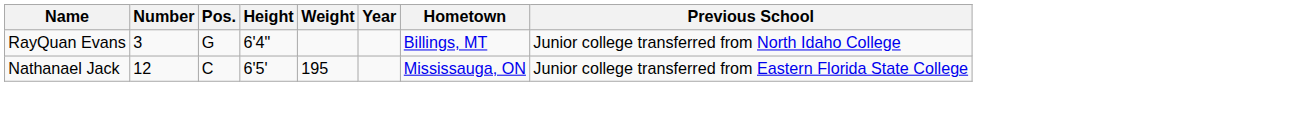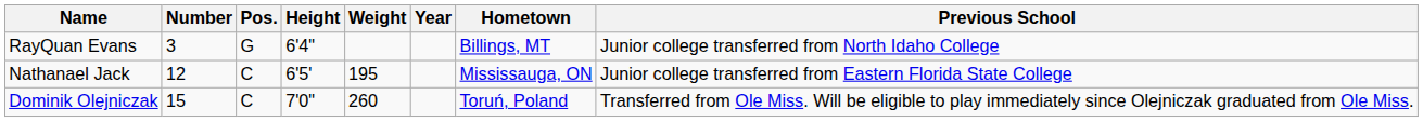+ row: Dominik Olejniczak | 15 | C | 7'0" | 260 | Toruń, Poland | Transferred from Ole Miss. Will be eligible to play immediately since Olejniczak graduated from Ole Miss.
